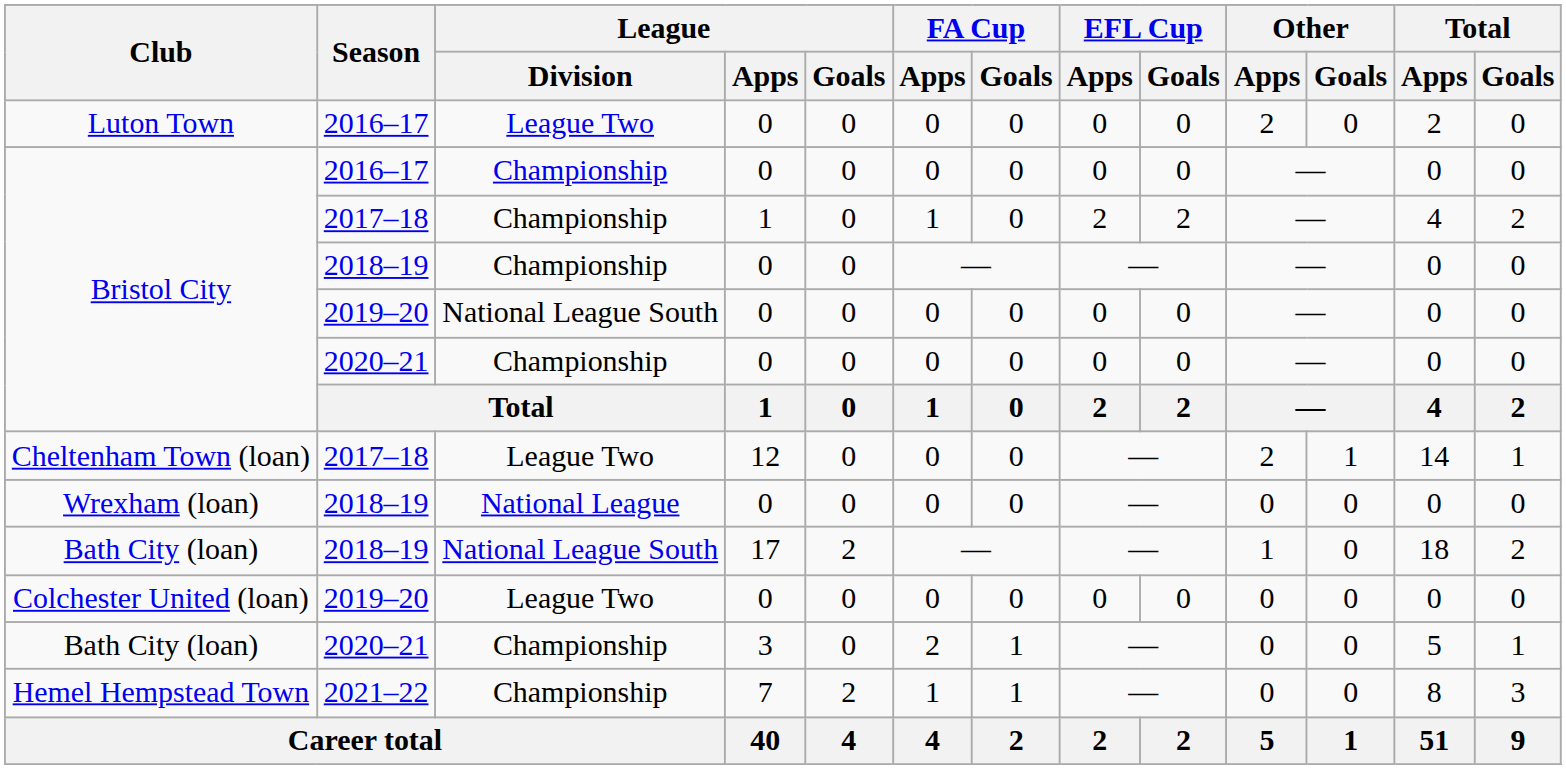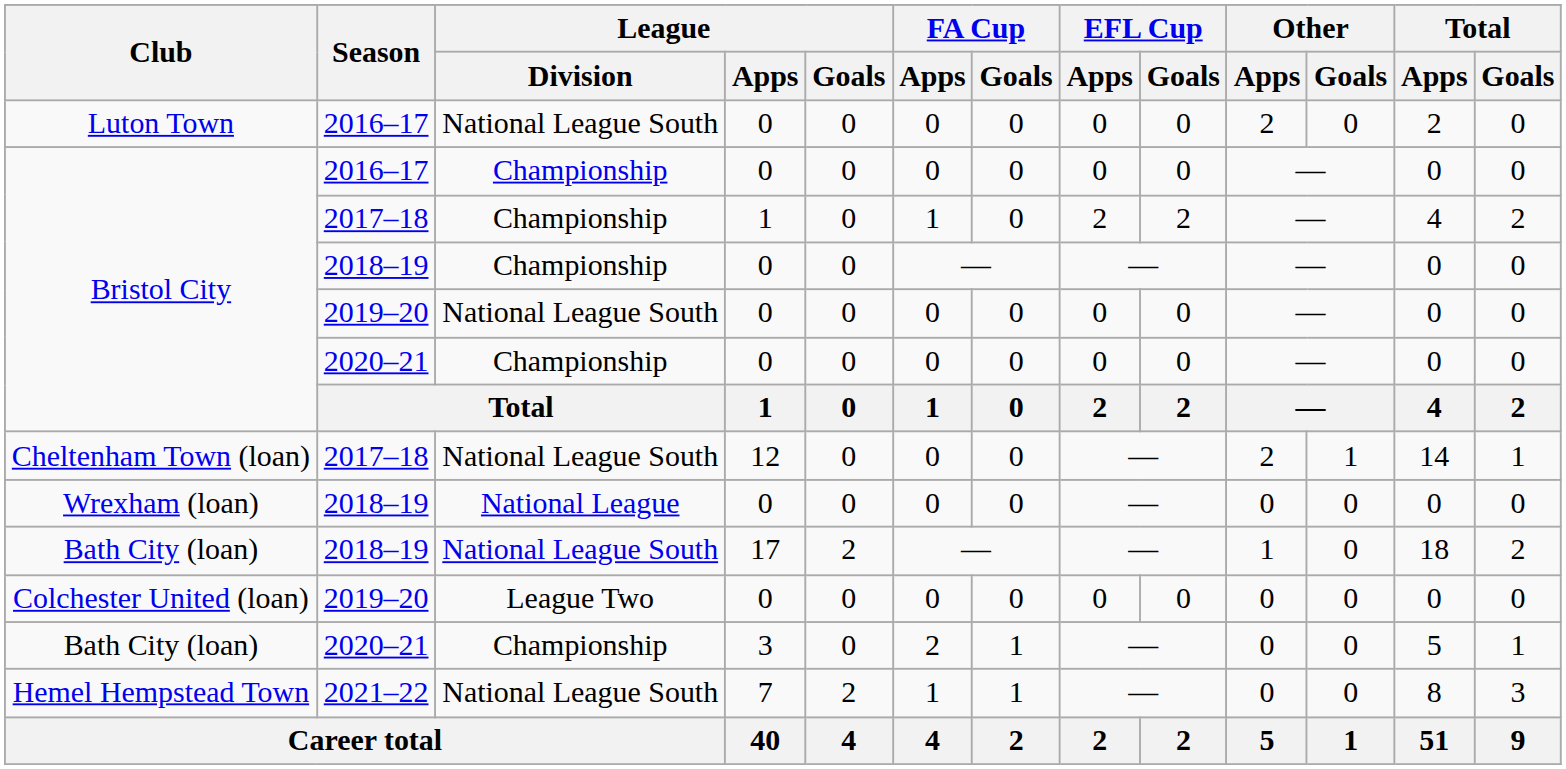Luton Town | League / Division: League Two -> National League South
Cheltenham Town (loan) | League / Division: League Two -> National League South
Hemel Hempstead Town | League / Division: Championship -> National League South
